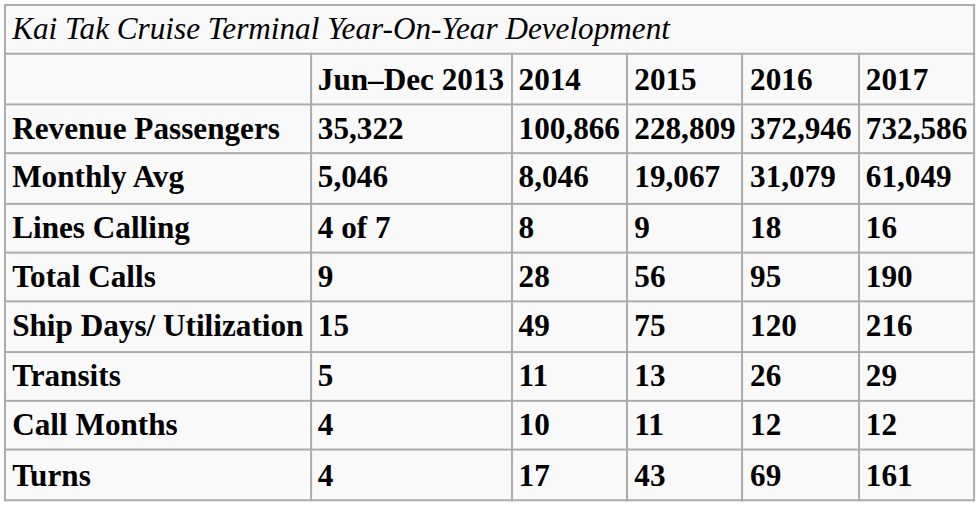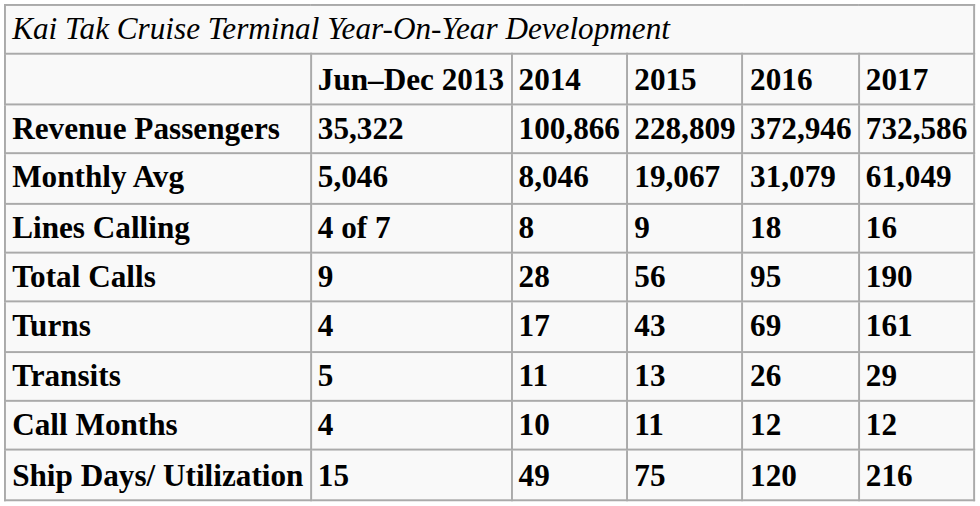rows swapped: Turns <-> Ship Days/ Utilization
